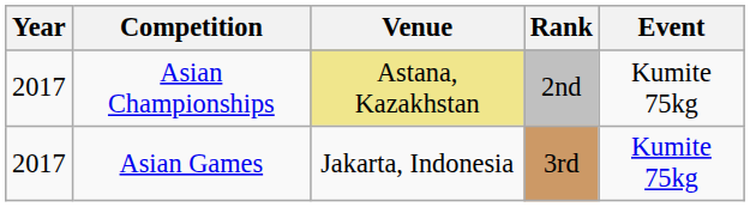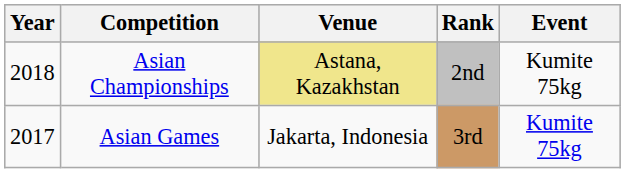Asian Championships | Year: 2017 -> 2018
